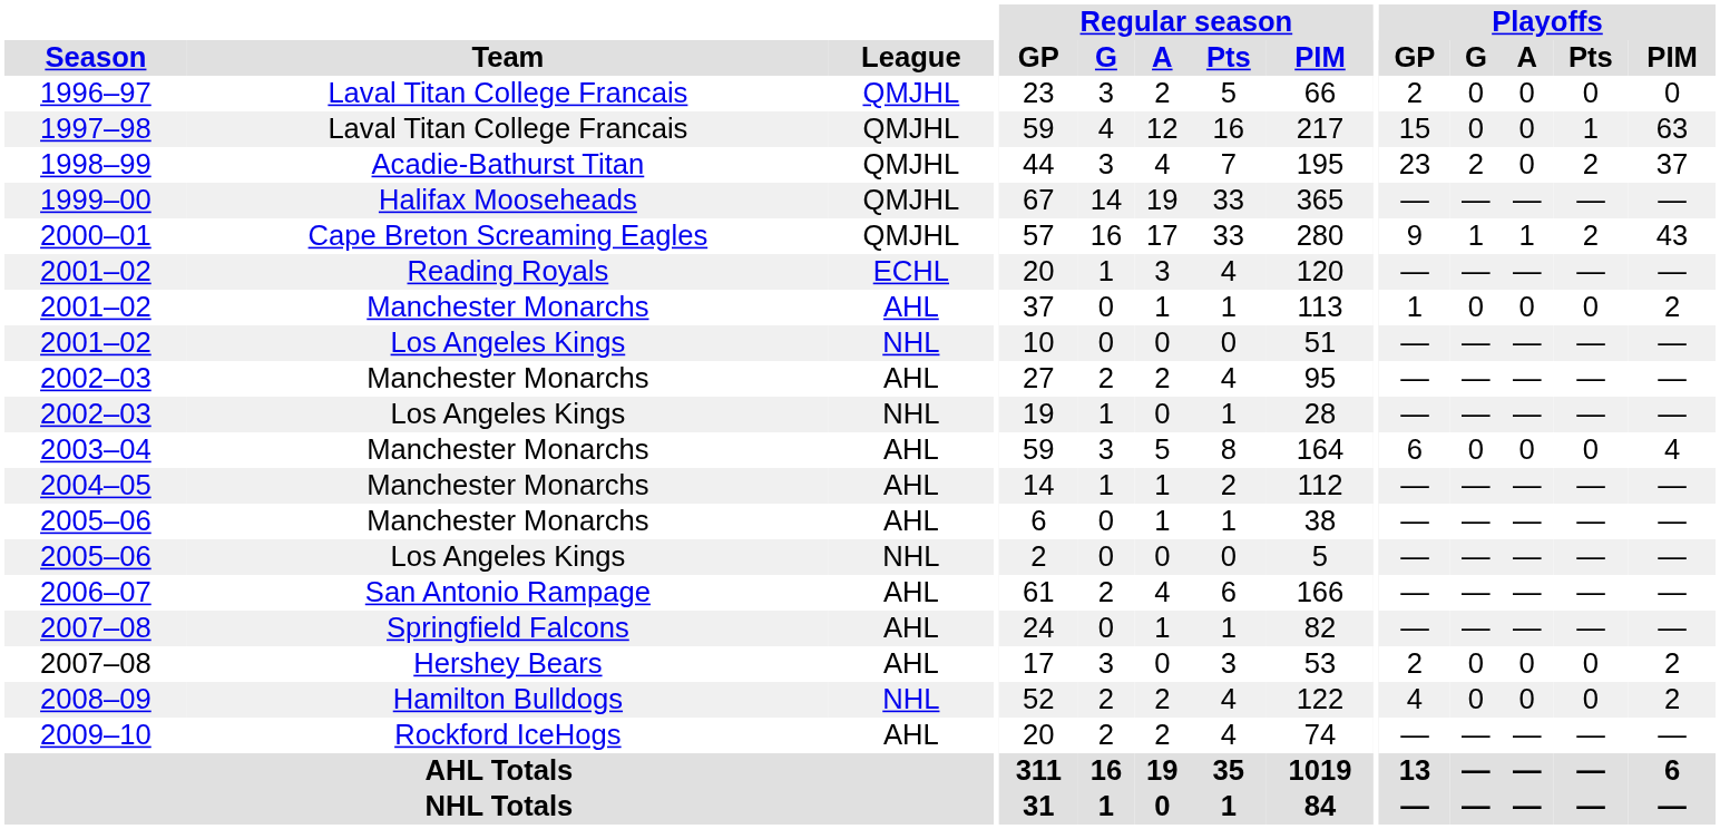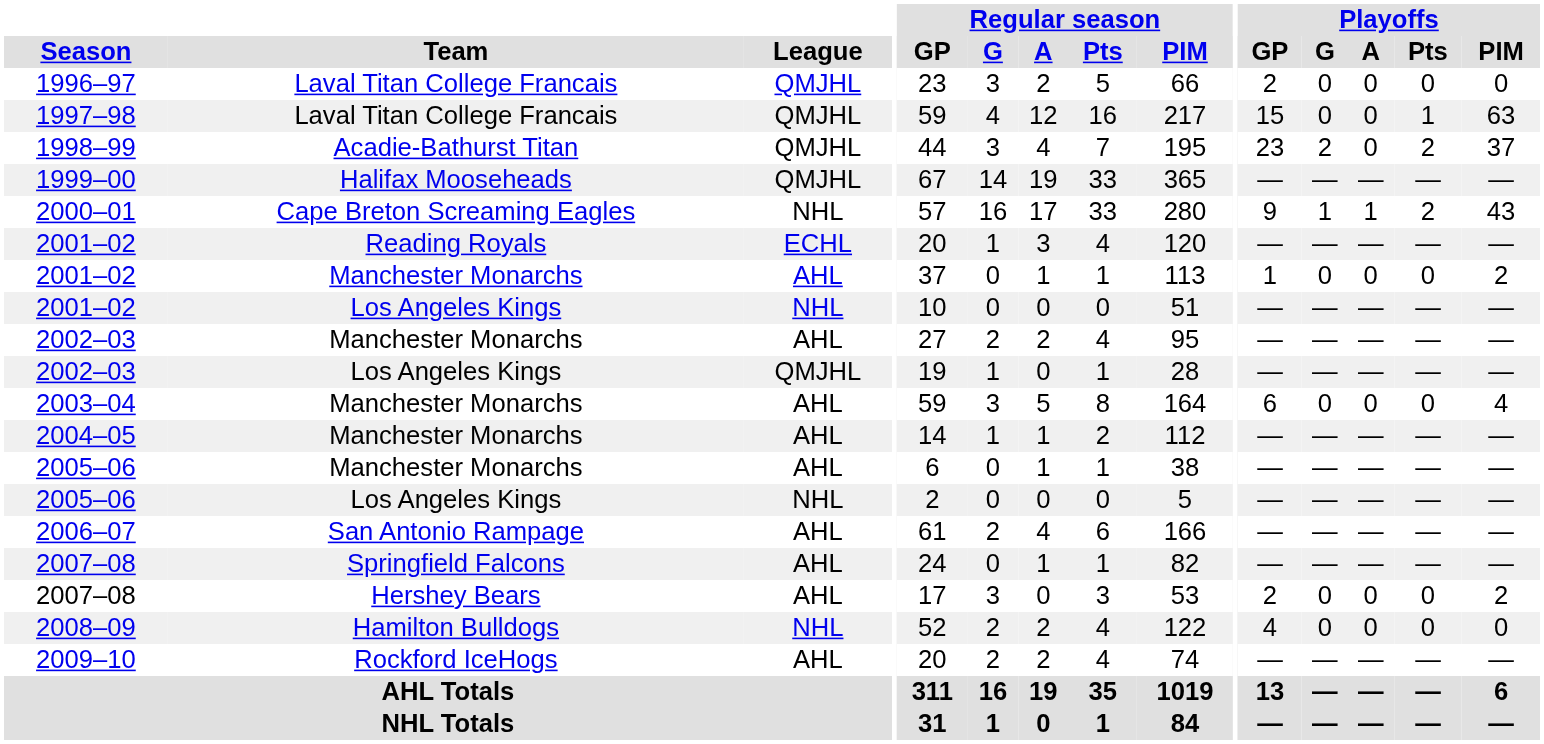2000–01 | League: QMJHL -> NHL
2002–03 / Los Angeles Kings | League: NHL -> QMJHL
2008–09 | Playoffs / PIM: 2 -> 0
